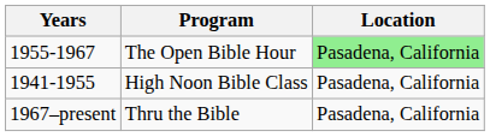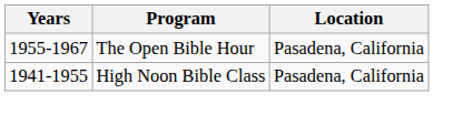The Open Bible Hour | Location: lightgreen background -> no background
- row: 1967–present | Thru the Bible | Pasadena, California
